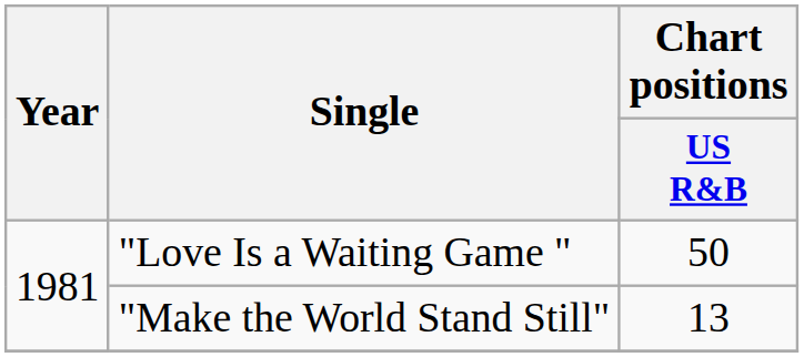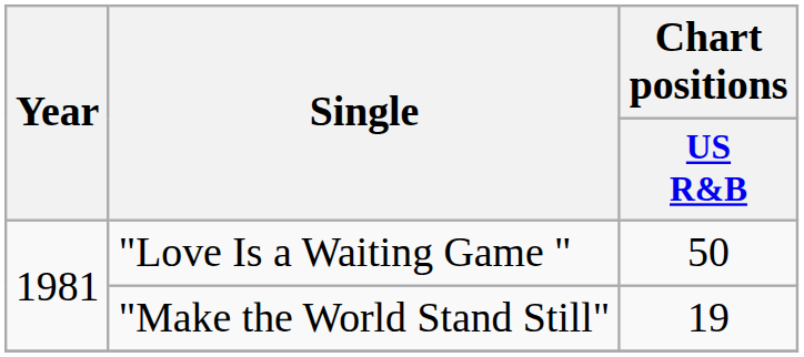"Make the World Stand Still" | Chart positions / US R&B: 13 -> 19
